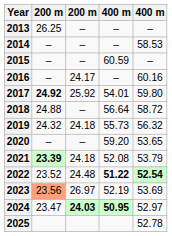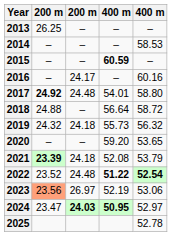2015 | column 4: normal -> bold
2017 | column 3: 25.92 -> 24.48
2017 | column 5: 59.80 -> 58.80
2023 | column 5: 53.69 -> 53.06
